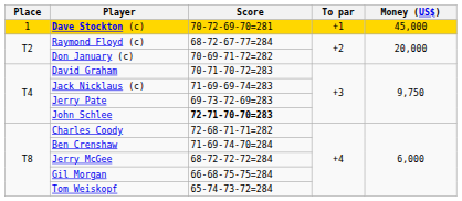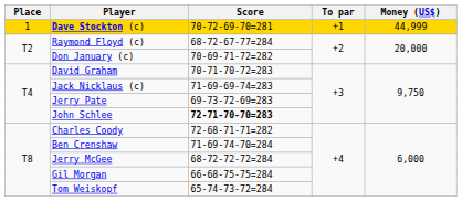Dave Stockton (c) | Money (US$): 45,000 -> 44,999
